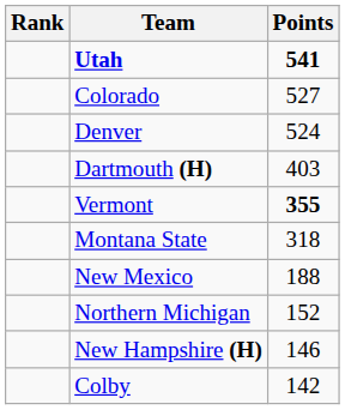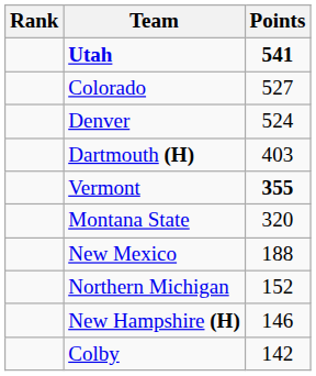Montana State | Points: 318 -> 320
